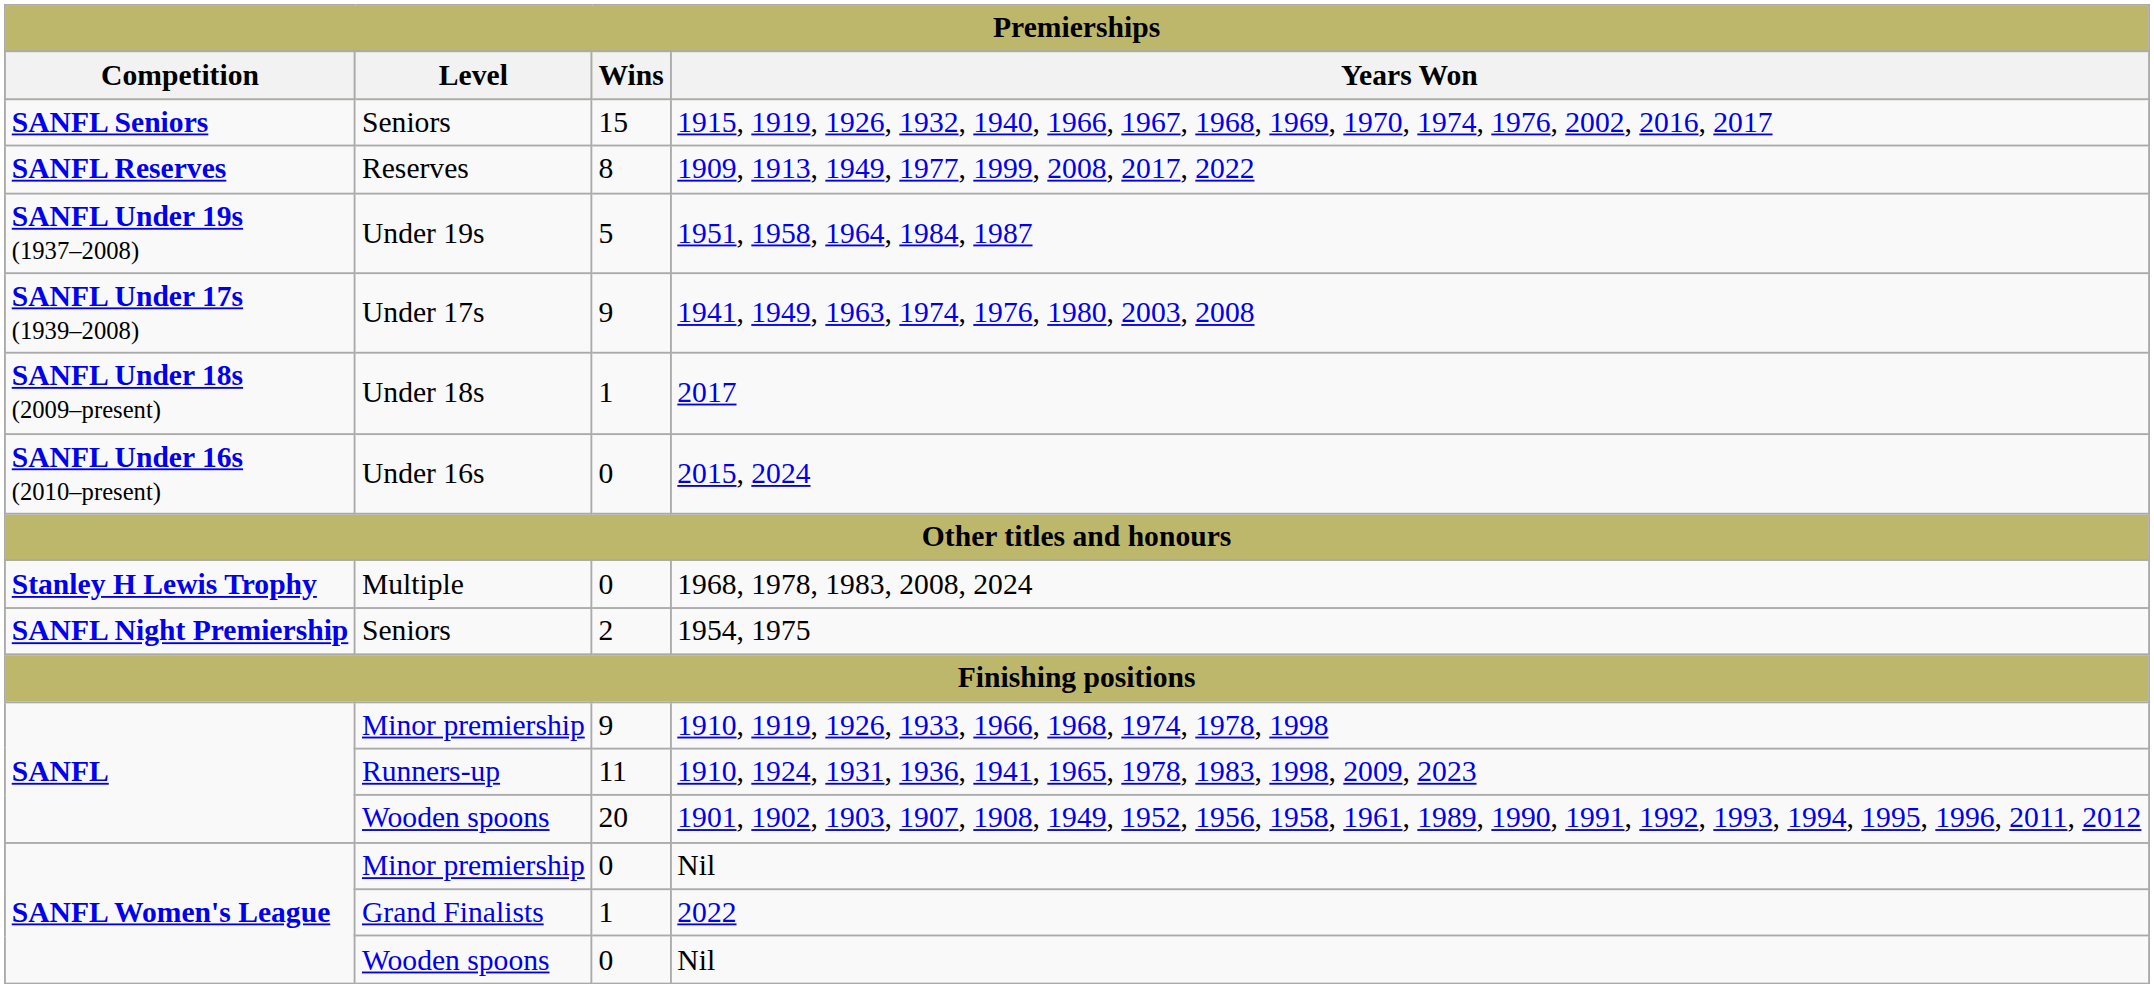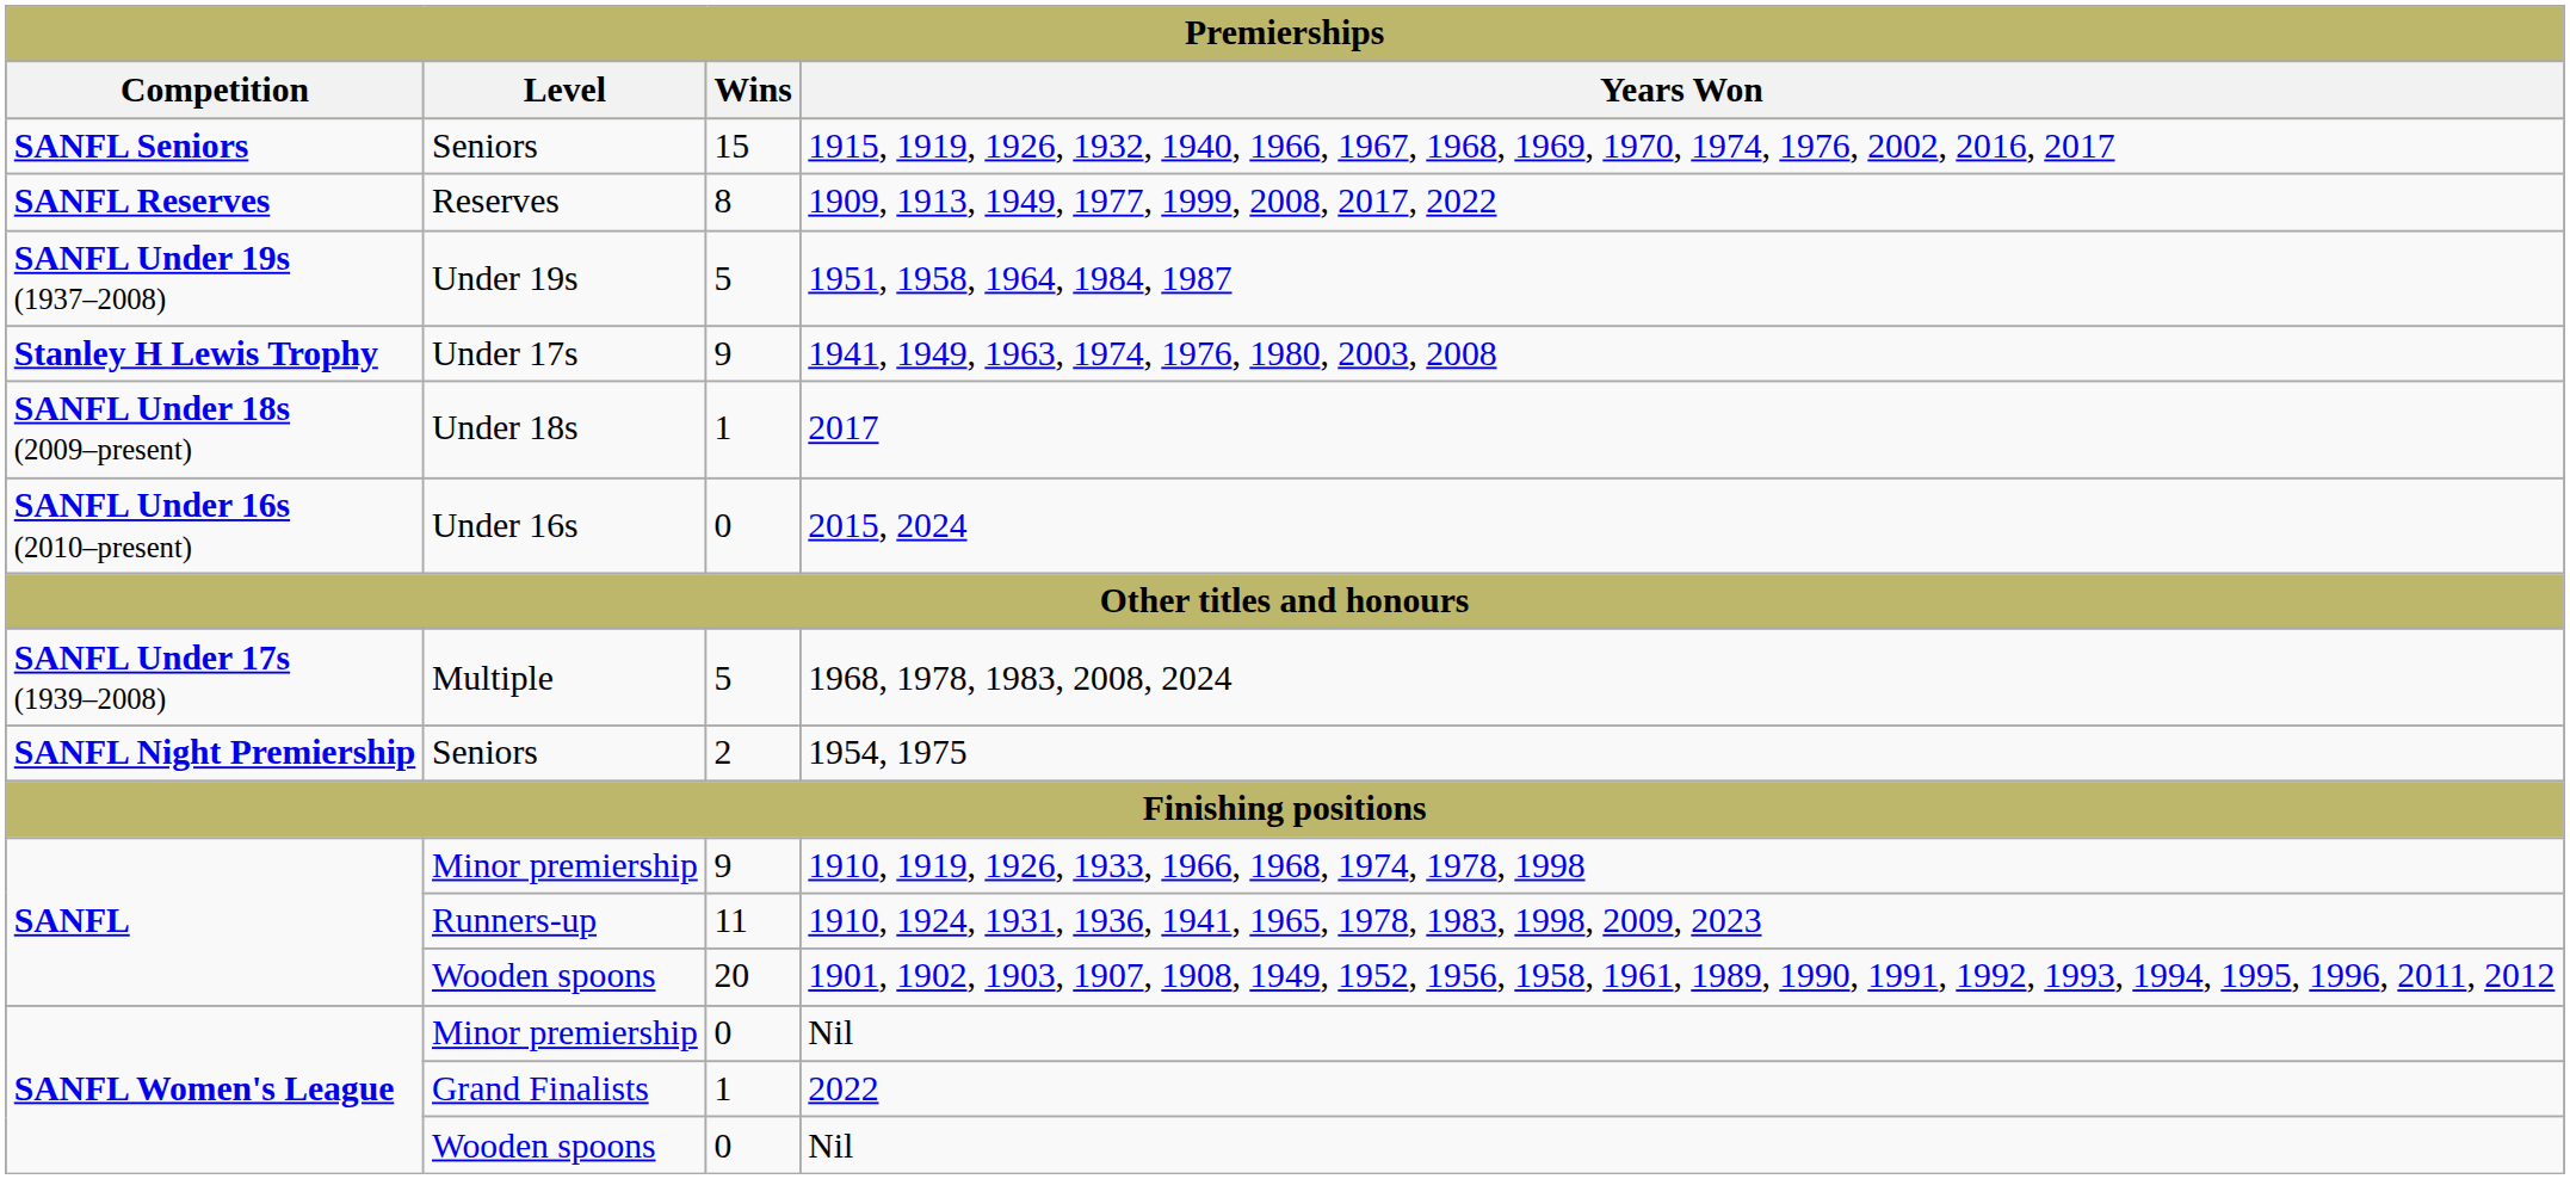1941, 1949, 1963, 1974, 1976, 1980, 2003, 2008 | Competition: SANFL Under 17s (1939–2008) -> Stanley H Lewis Trophy
1968, 1978, 1983, 2008, 2024 | Competition: Stanley H Lewis Trophy -> SANFL Under 17s (1939–2008)
1968, 1978, 1983, 2008, 2024 | Wins: 0 -> 5
